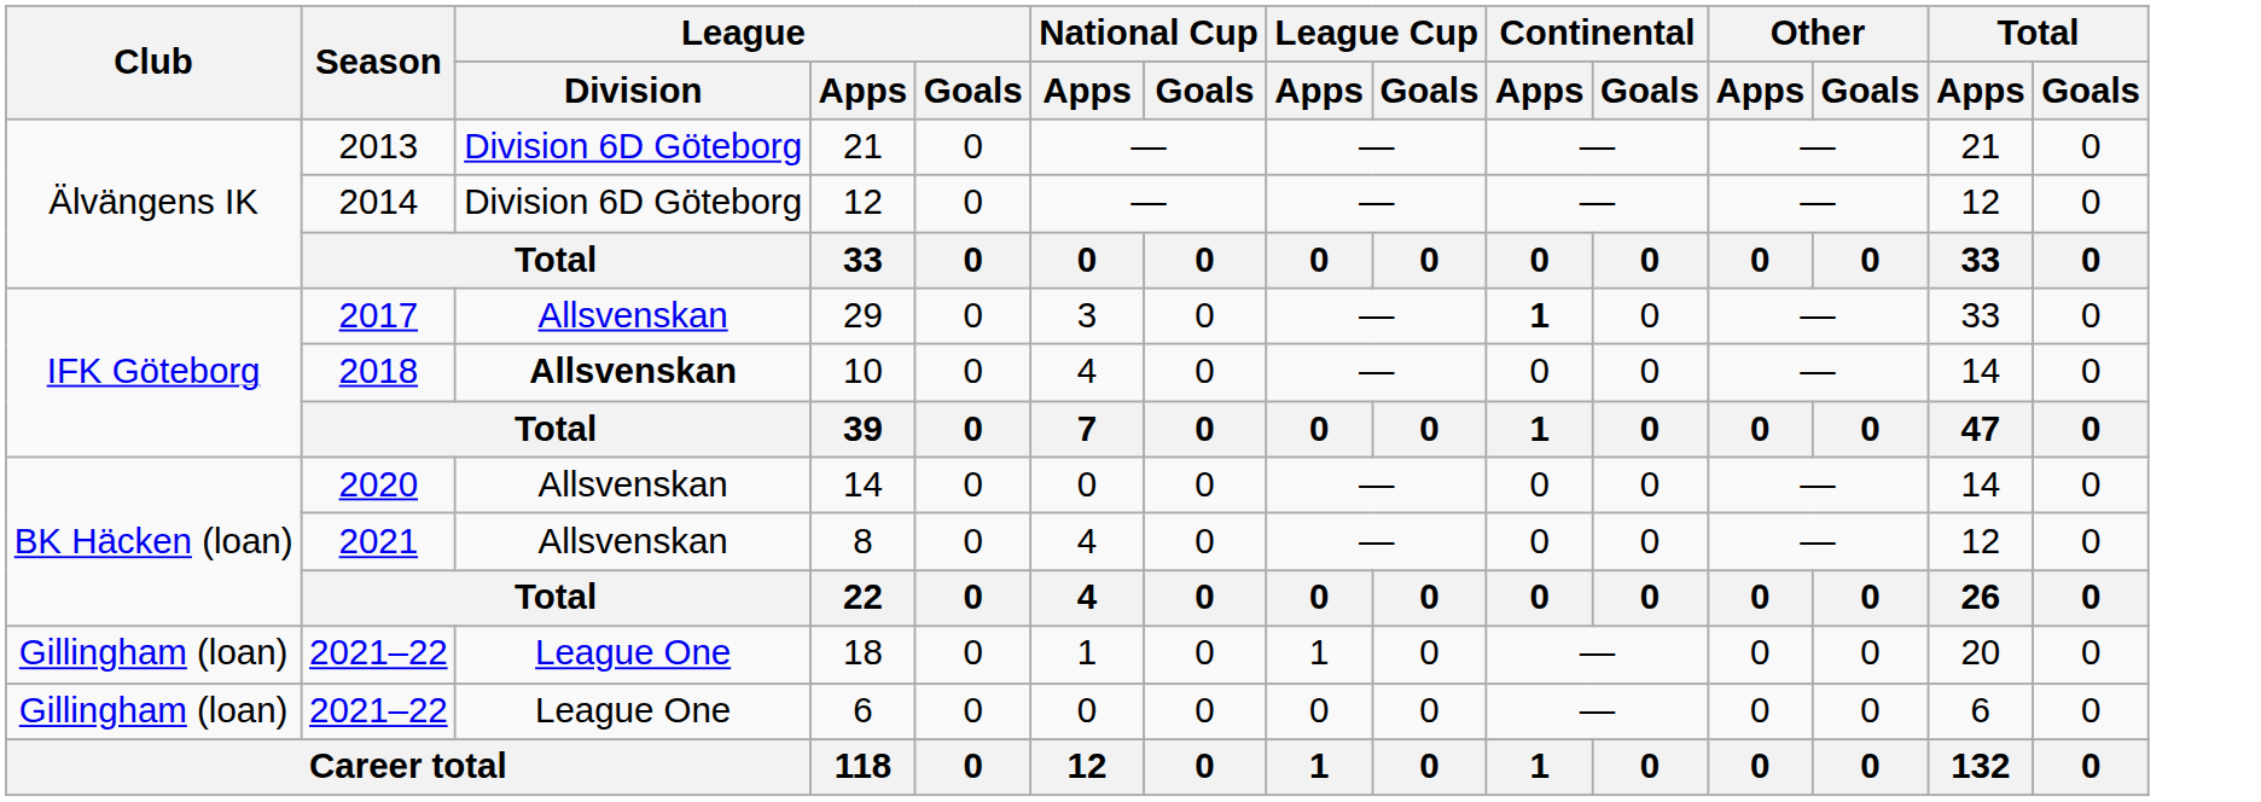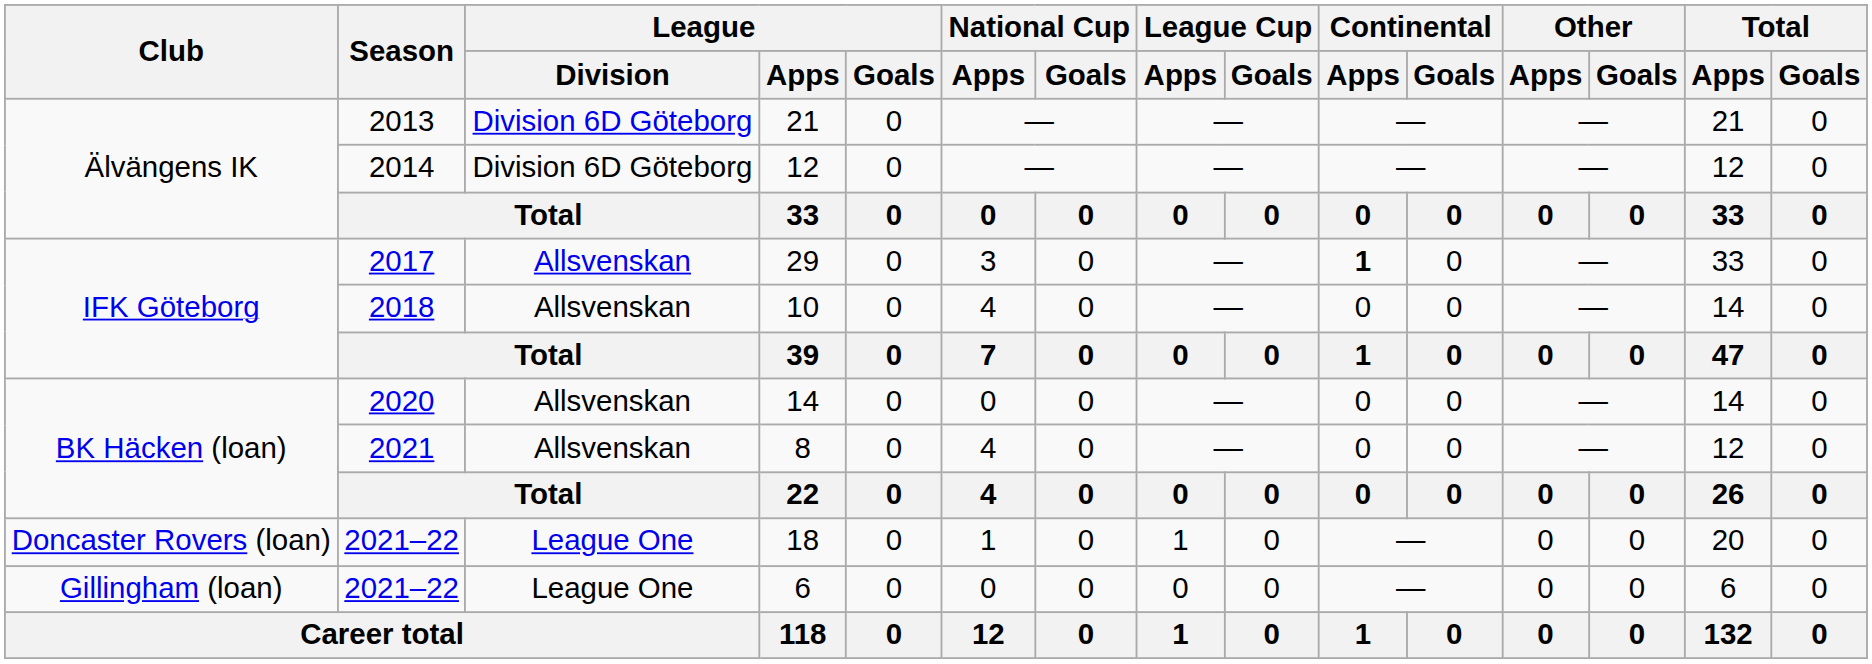10 | League / Division: bold -> normal
18 | Club: Gillingham (loan) -> Doncaster Rovers (loan)
